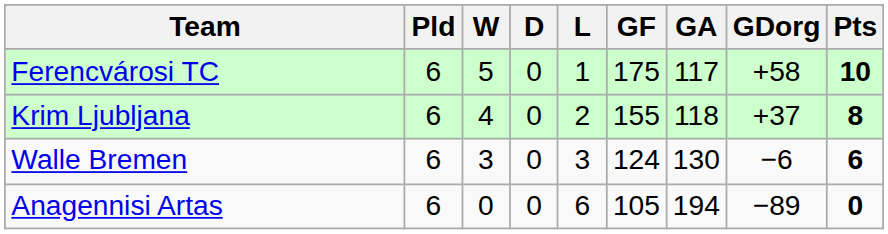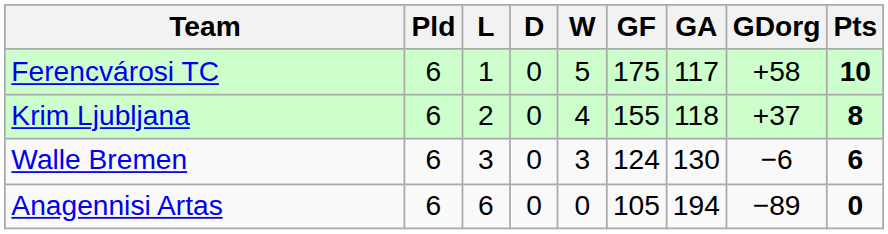columns swapped: W <-> L
